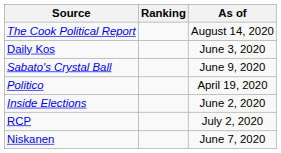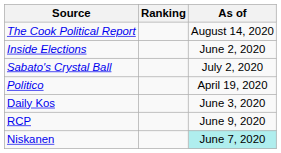rows swapped: Inside Elections <-> Daily Kos
Sabato's Crystal Ball | As of: June 9, 2020 -> July 2, 2020
RCP | As of: July 2, 2020 -> June 9, 2020
Niskanen | As of: no background -> paleturquoise background
